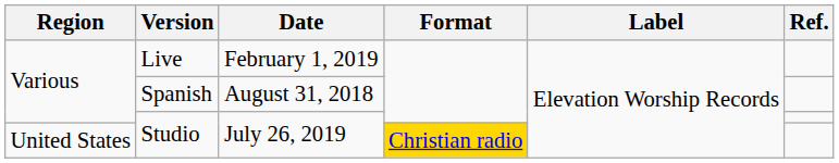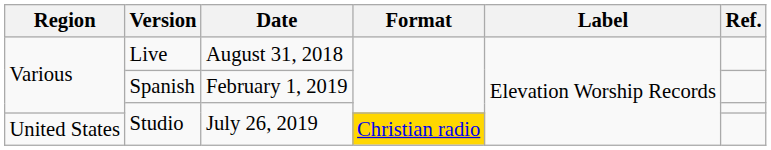Live | Date: February 1, 2019 -> August 31, 2018
Spanish | Date: August 31, 2018 -> February 1, 2019
